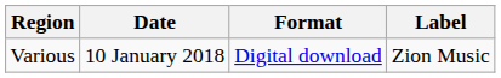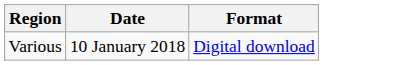- column: Label | Zion Music
